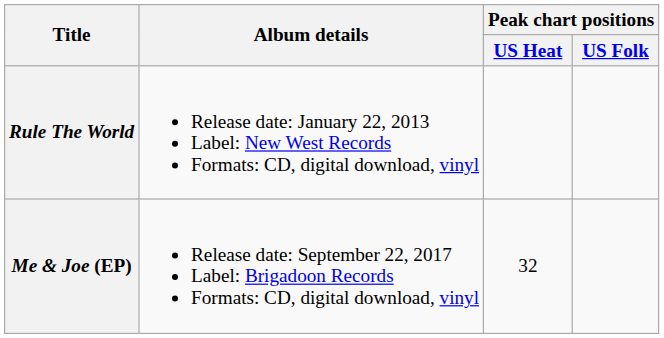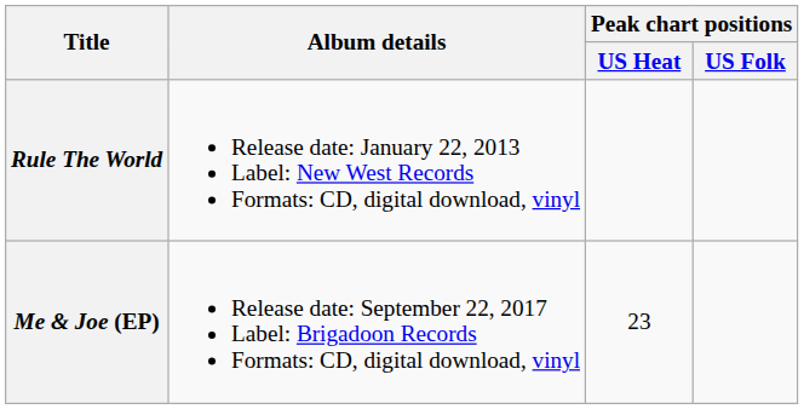Me & Joe (EP) | Peak chart positions / US Heat: 32 -> 23
